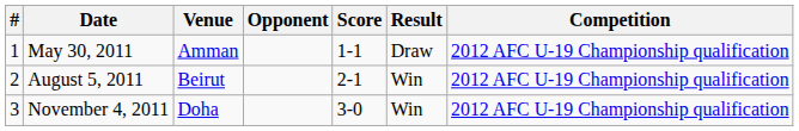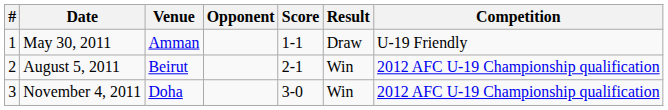May 30, 2011 | Competition: 2012 AFC U-19 Championship qualification -> U-19 Friendly
